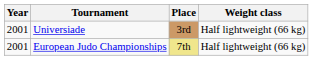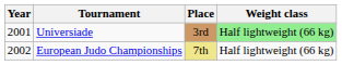Universiade | Weight class: no background -> lightgreen background
European Judo Championships | Year: 2001 -> 2002
